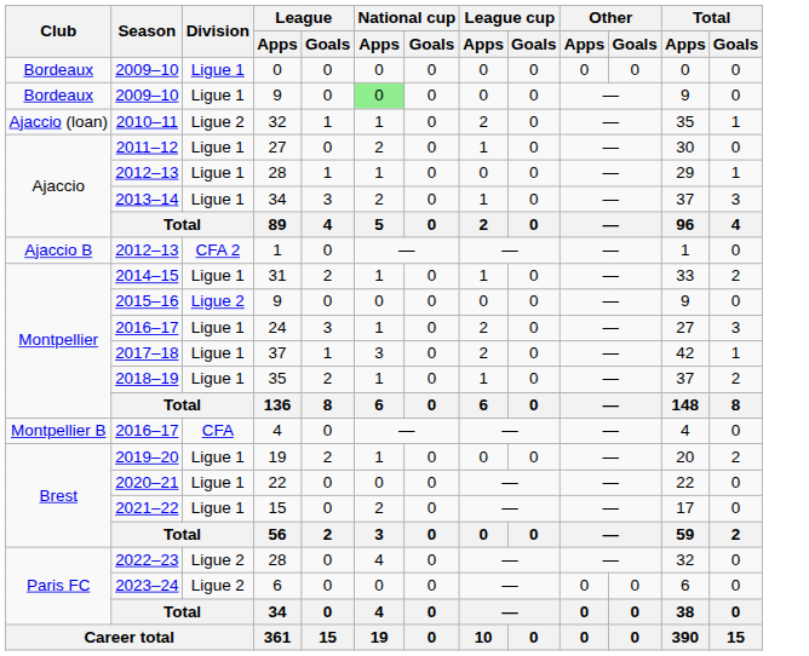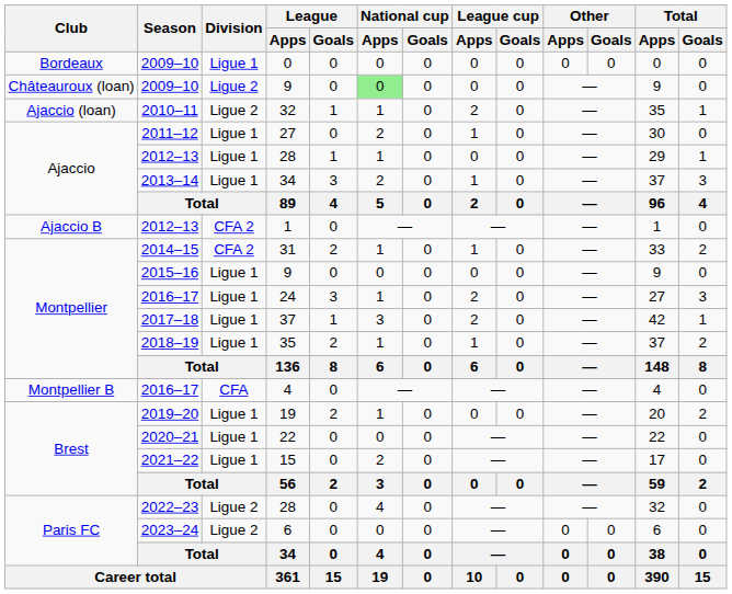2009–10 / 9 | Club: Bordeaux -> Châteauroux (loan)
2009–10 / 9 | Division: Ligue 1 -> Ligue 2
31 | Division: Ligue 1 -> CFA 2
2015–16 / 9 | Division: Ligue 2 -> Ligue 1
